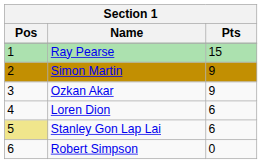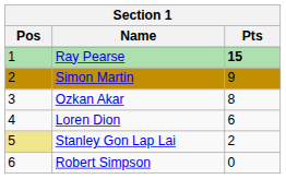Ray Pearse | Pts: normal -> bold
Ozkan Akar | Pts: 9 -> 8
Stanley Gon Lap Lai | Pts: 6 -> 2
